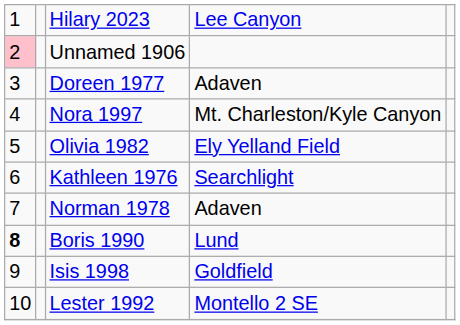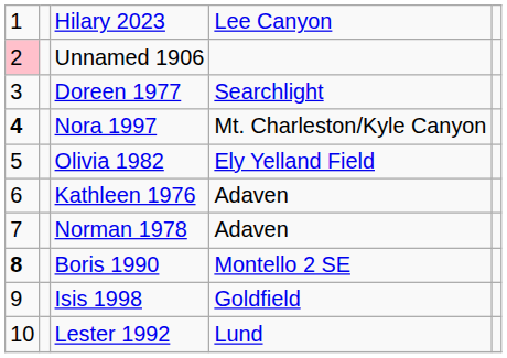Doreen 1977 | column 4: Adaven -> Searchlight
Nora 1997 | column 1: normal -> bold
Kathleen 1976 | column 4: Searchlight -> Adaven
Boris 1990 | column 4: Lund -> Montello 2 SE
Lester 1992 | column 4: Montello 2 SE -> Lund
